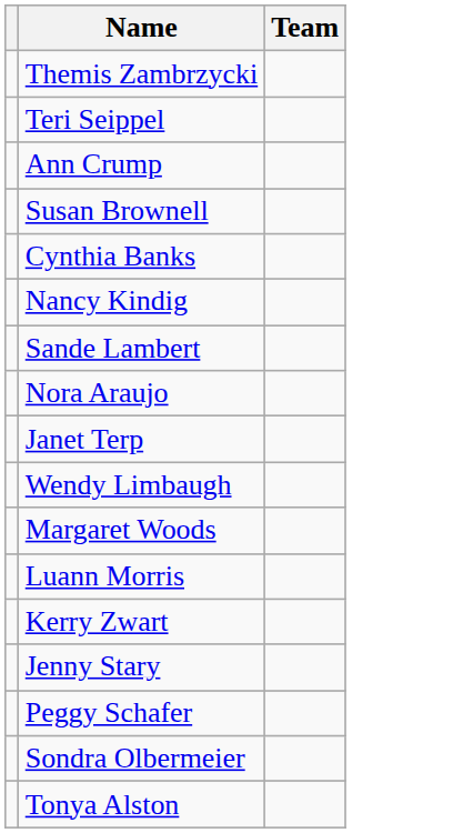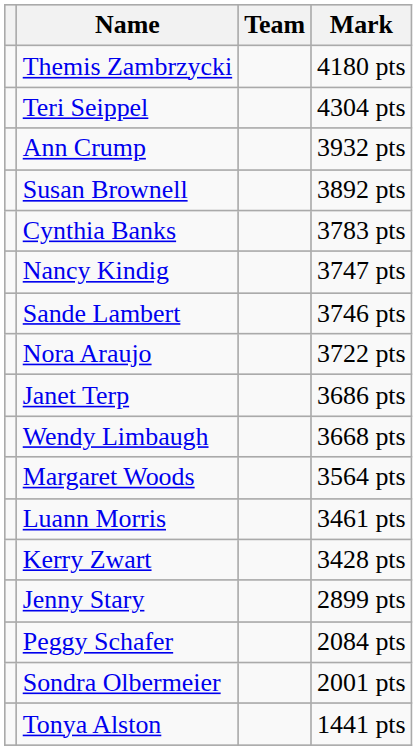+ column: Mark | 4180 pts | 4304 pts | 3932 pts | 3892 pts | 3783 pts | 3747 pts | 3746 pts | 3722 pts | 3686 pts | 3668 pts | 3564 pts | 3461 pts | 3428 pts | 2899 pts | 2084 pts | 2001 pts | 1441 pts
